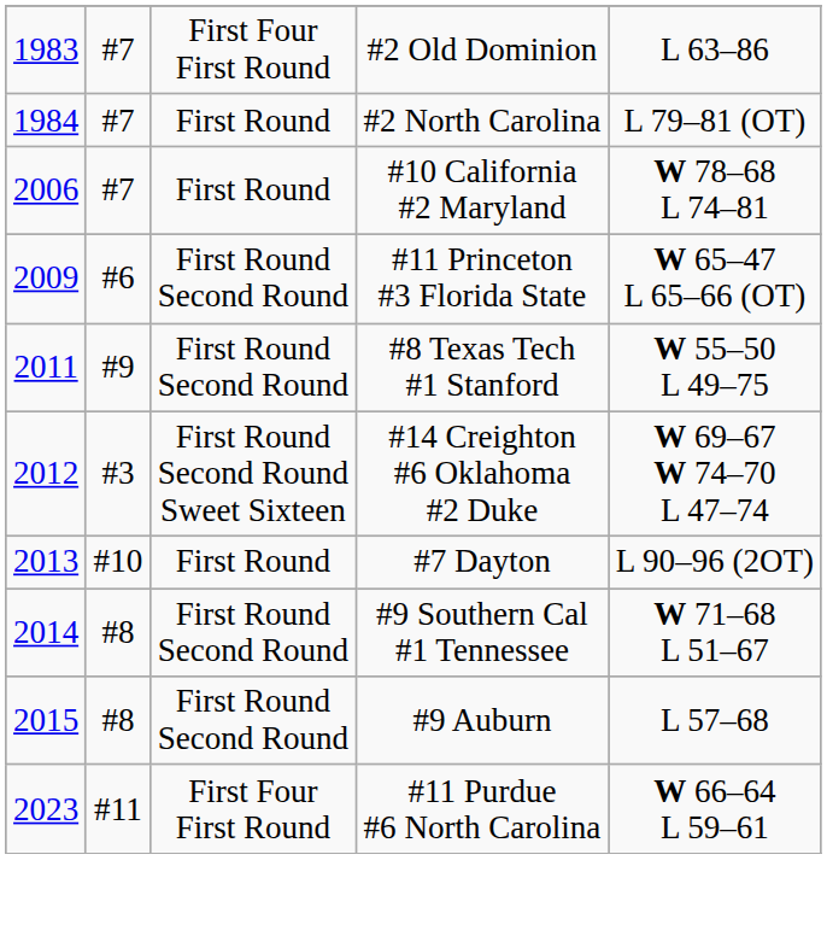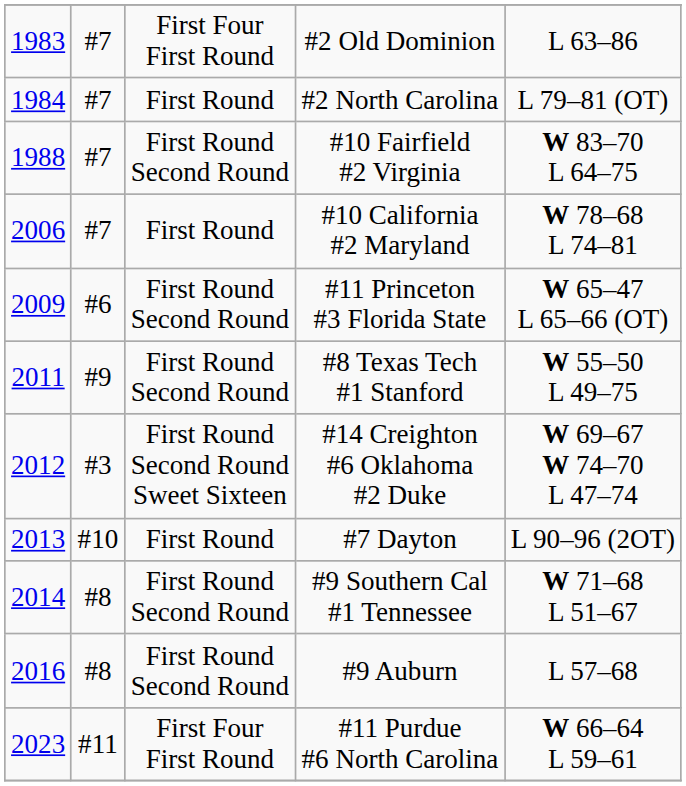+ row: 1988 | #7 | First Round Second Round | #10 Fairfield #2 Virginia | W 83–70 L 64–75
#9 Auburn | column 1: 2015 -> 2016
